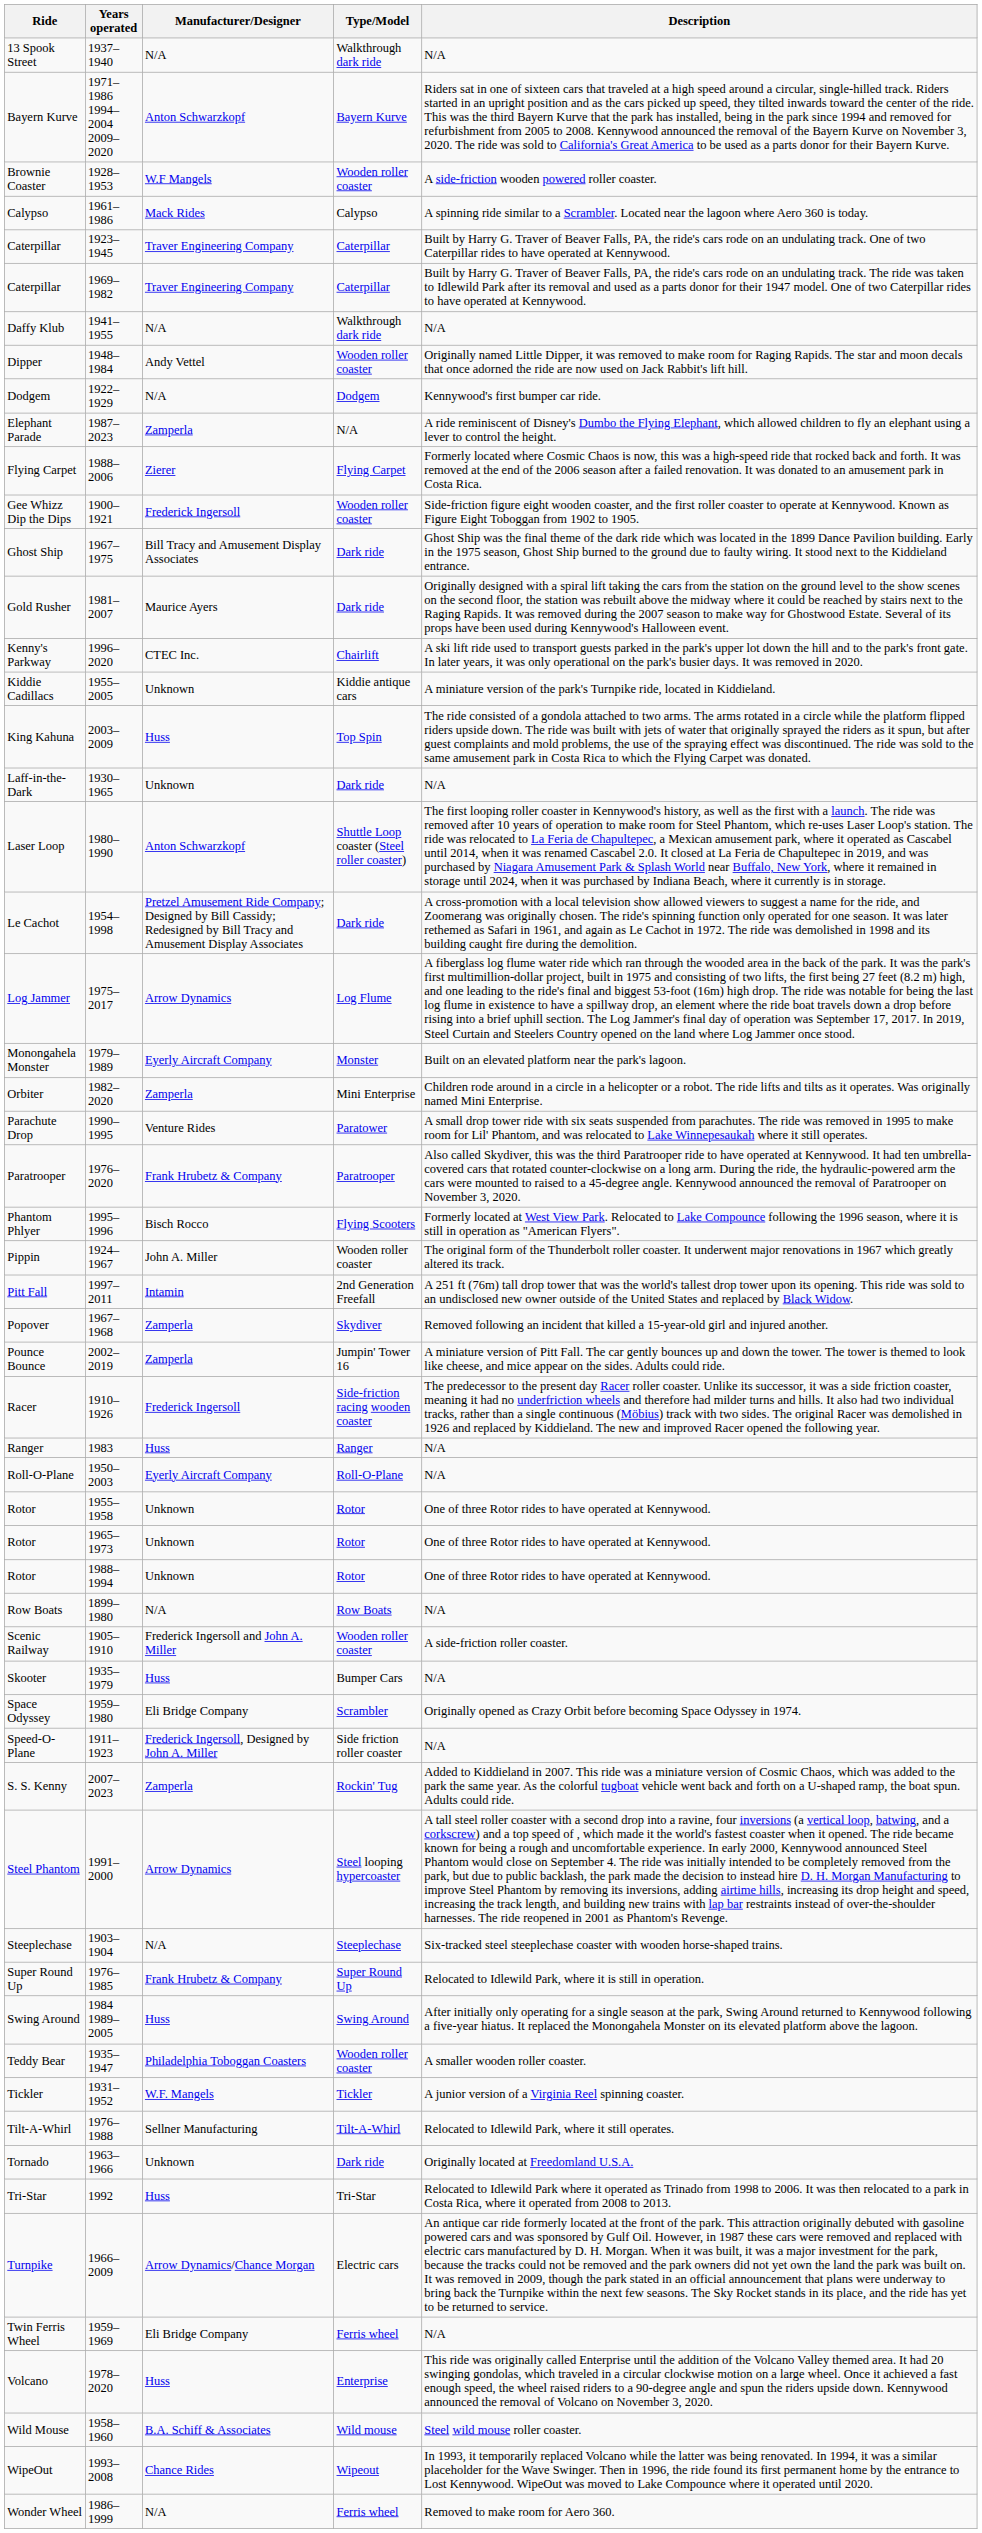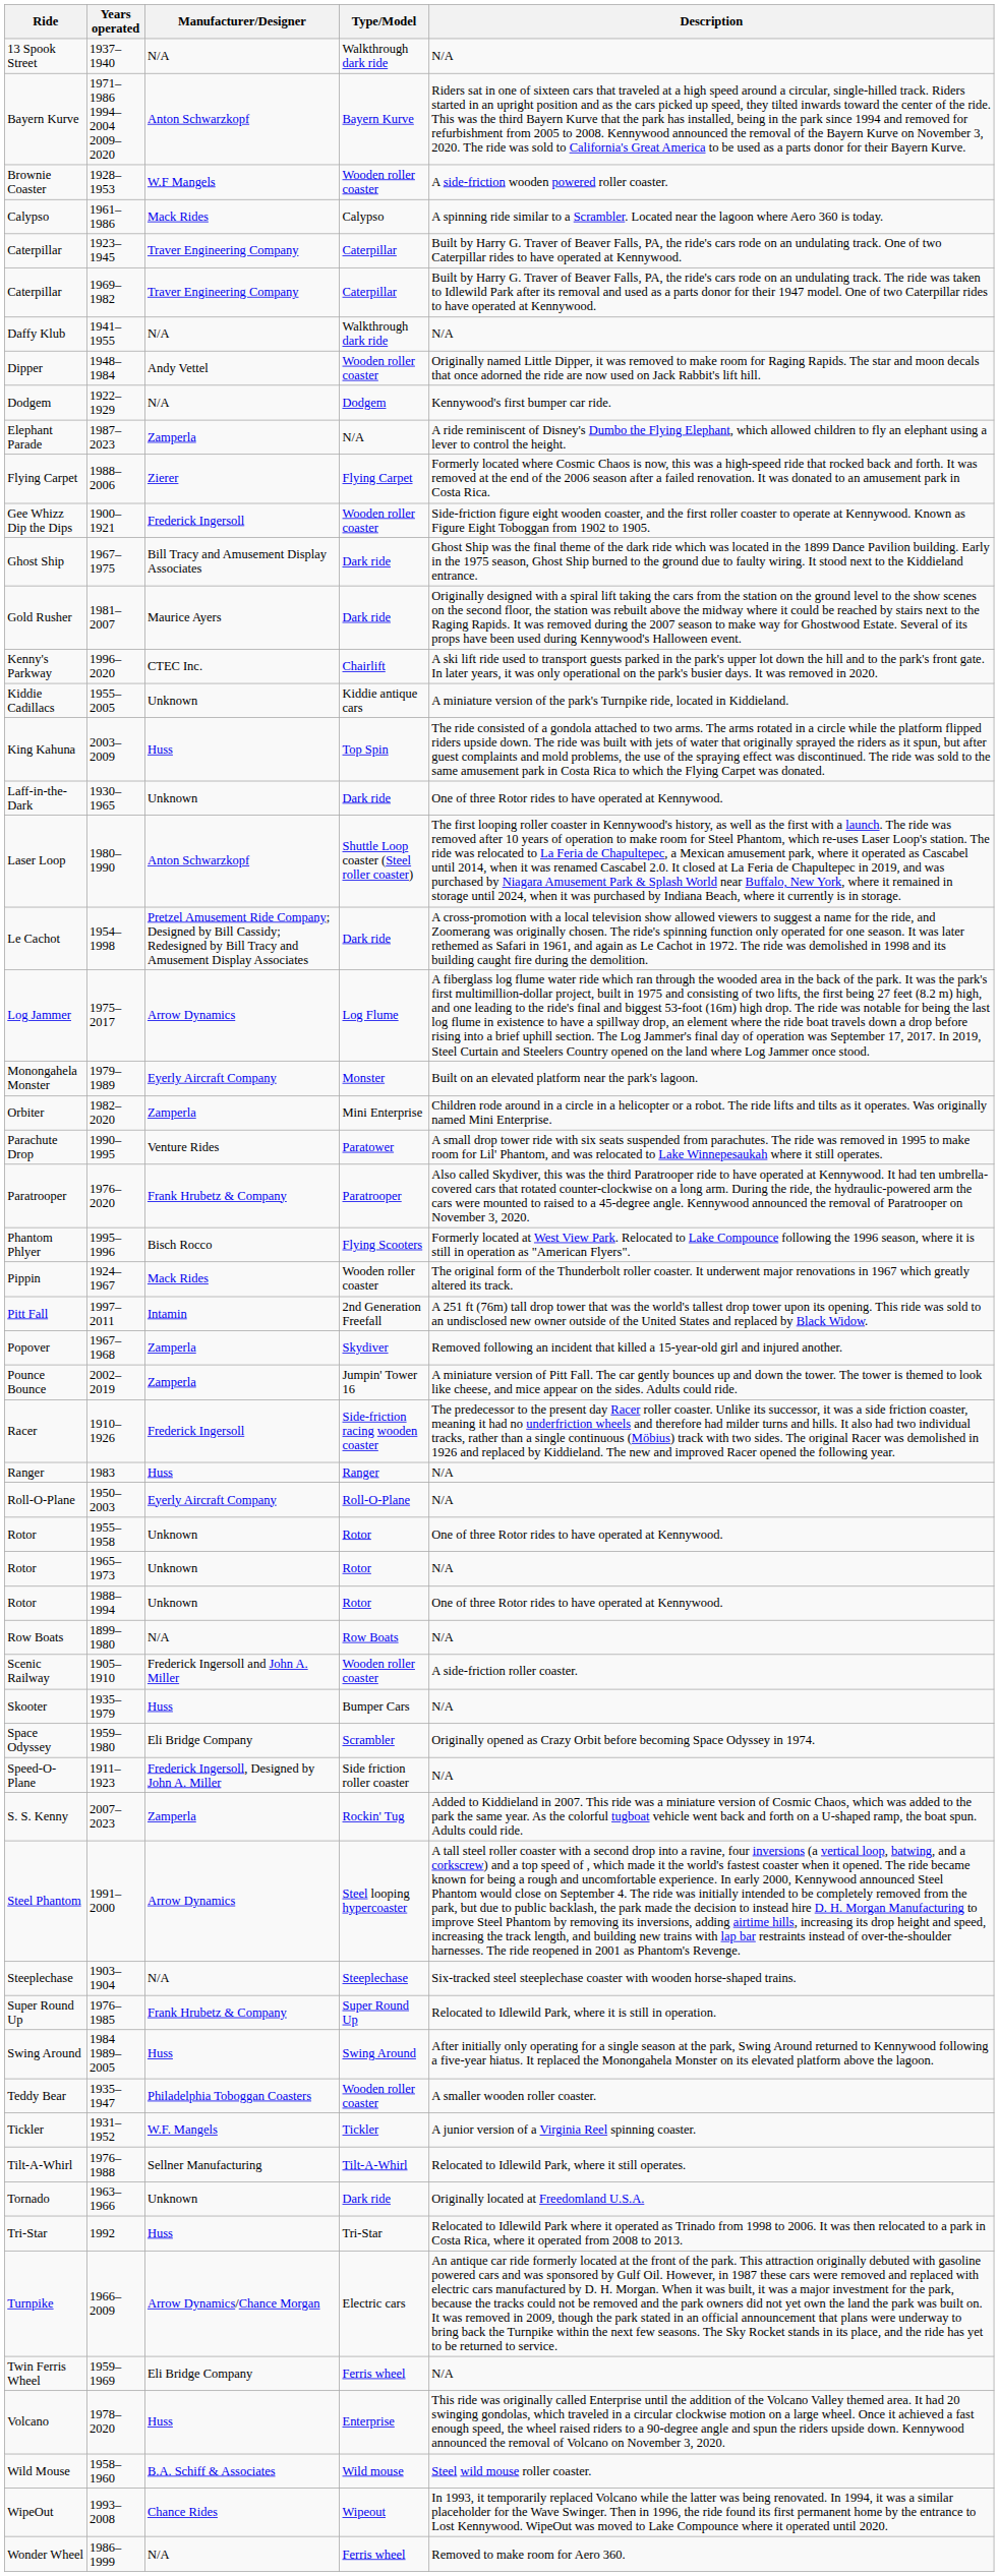Laff-in-the-Dark | Description: N/A -> One of three Rotor rides to have operated at Kennywood.
Pippin | Manufacturer/Designer: John A. Miller -> Mack Rides
Rotor / 1965–1973 | Description: One of three Rotor rides to have operated at Kennywood. -> N/A
